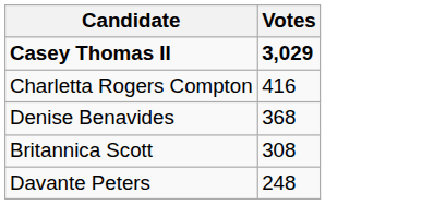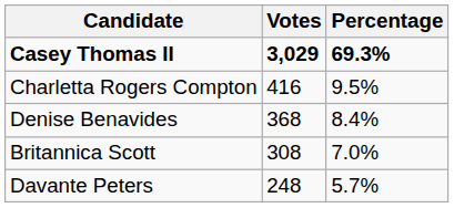+ column: Percentage | 69.3% | 9.5% | 8.4% | 7.0% | 5.7%
